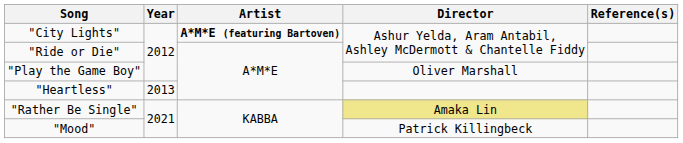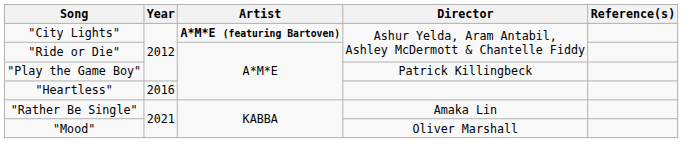"Play the Game Boy" | Director: Oliver Marshall -> Patrick Killingbeck
"Heartless" | Year: 2013 -> 2016
"Rather Be Single" | Director: khaki background -> no background
"Mood" | Director: Patrick Killingbeck -> Oliver Marshall
